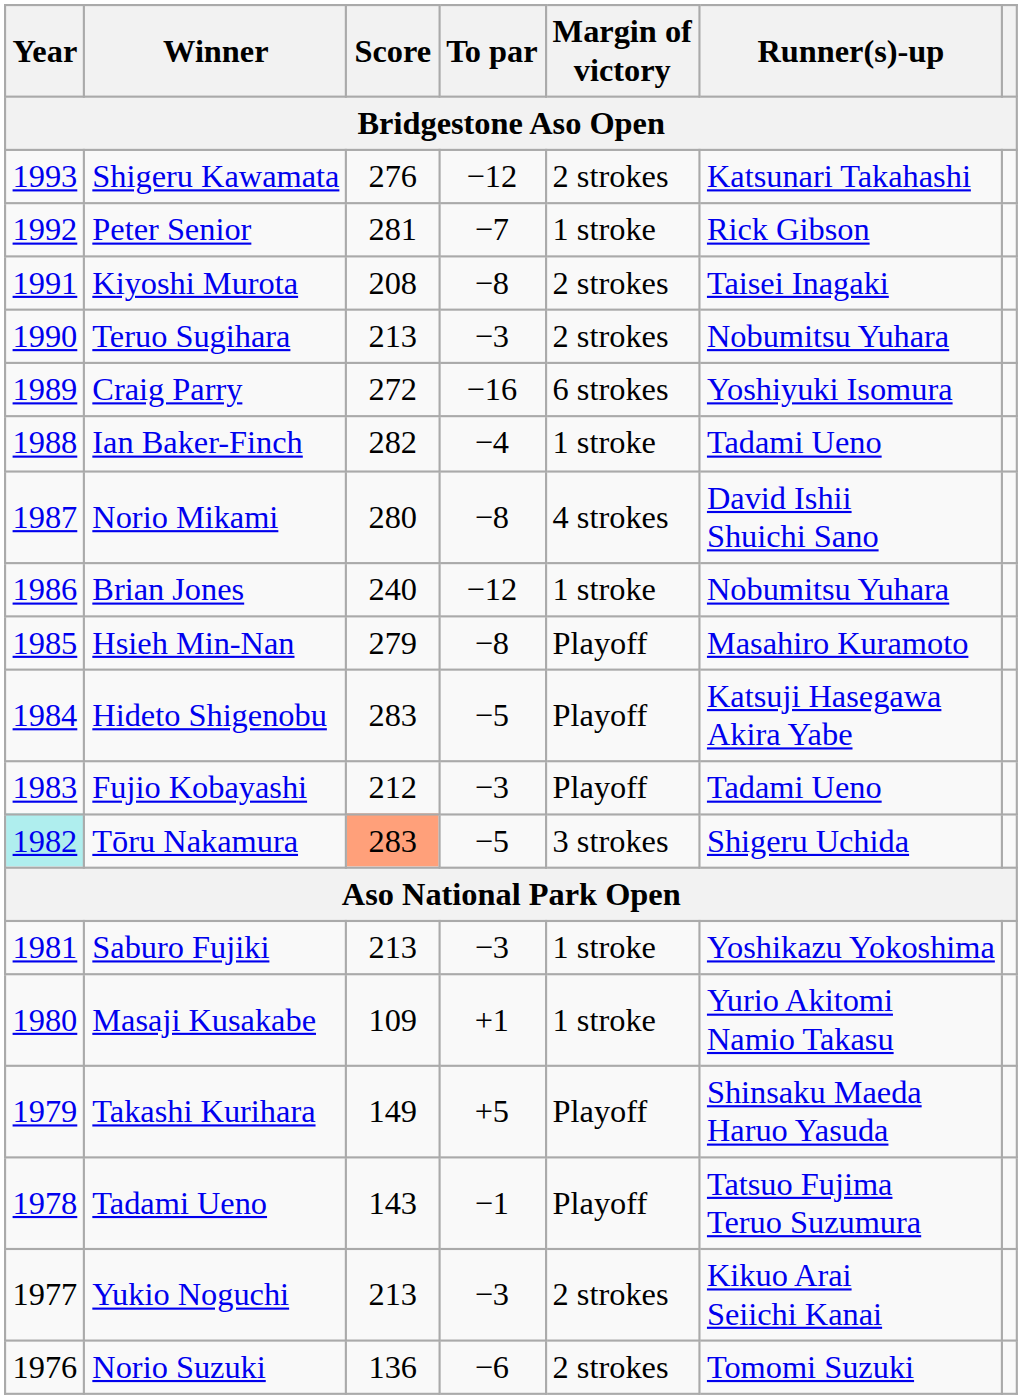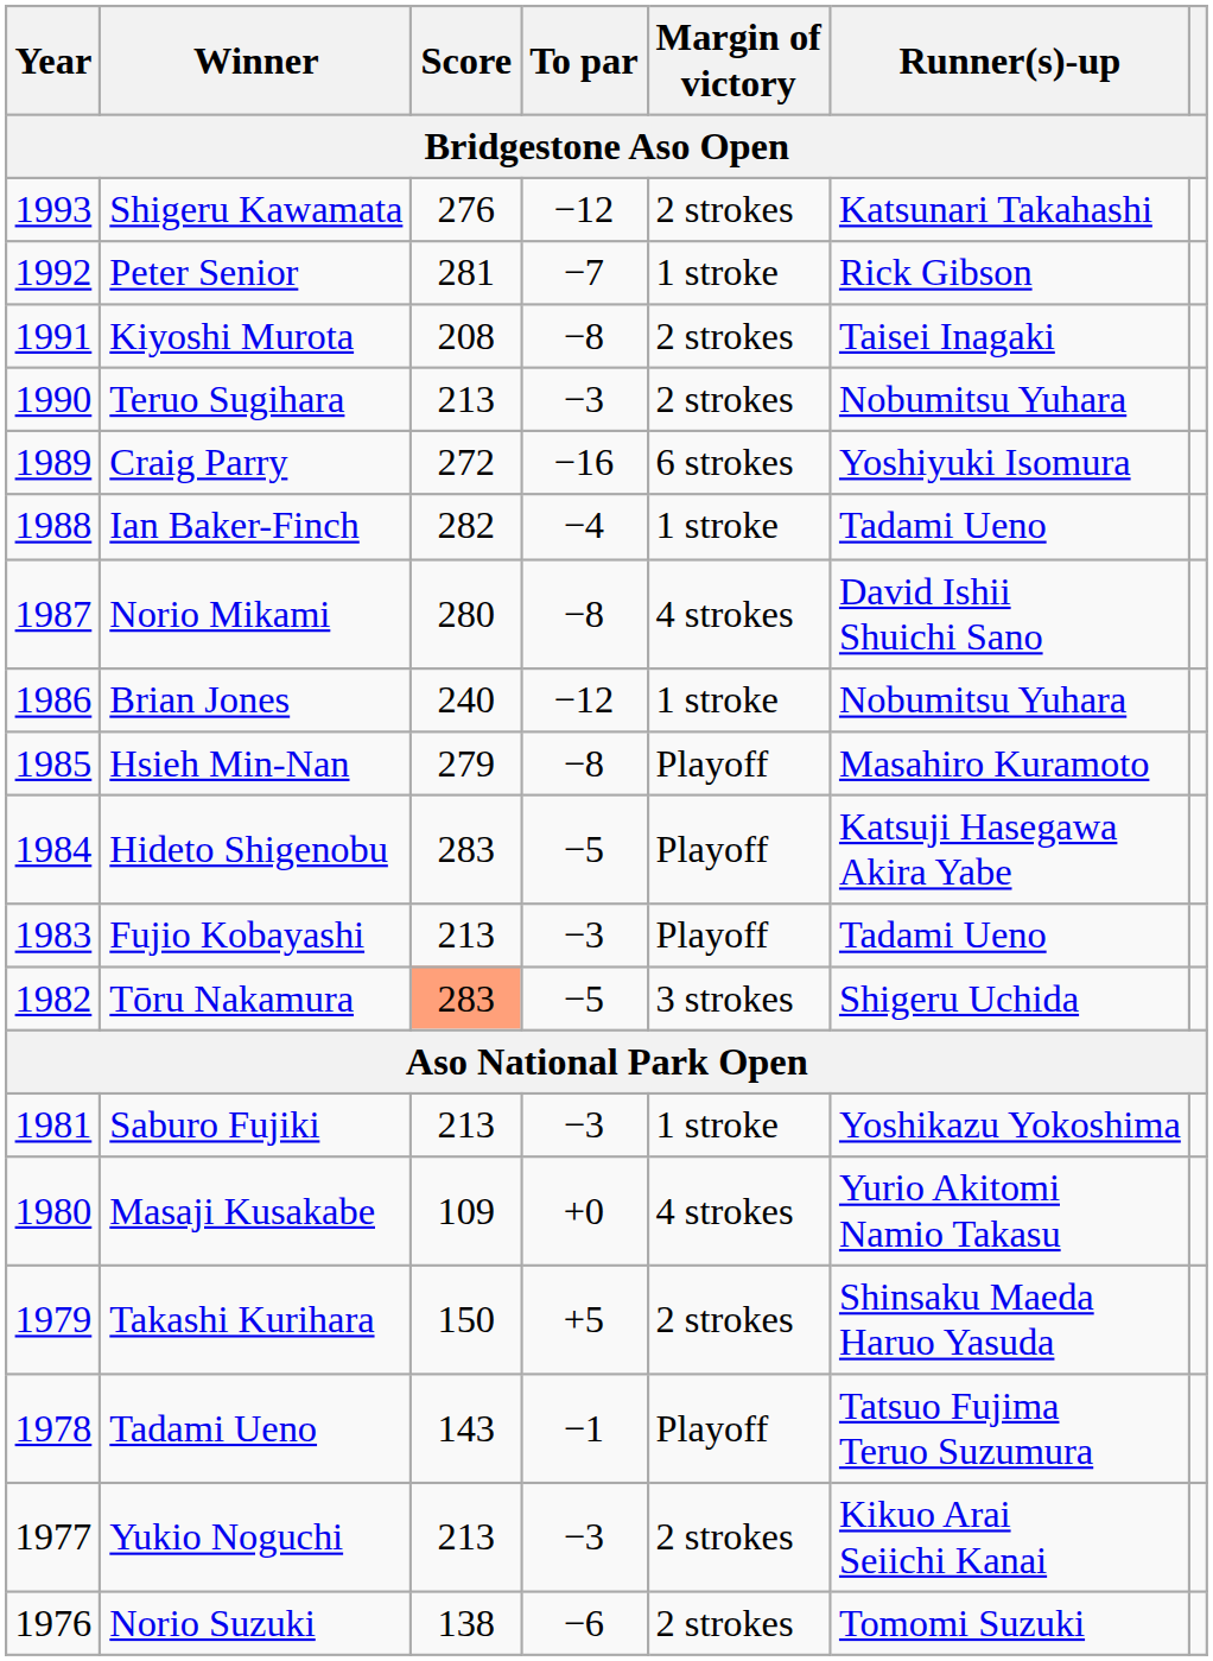Fujio Kobayashi | Score: 212 -> 213
Tōru Nakamura | Year: paleturquoise background -> no background
Masaji Kusakabe | To par: +1 -> +0
Masaji Kusakabe | Margin of victory: 1 stroke -> 4 strokes
Takashi Kurihara | Score: 149 -> 150
Takashi Kurihara | Margin of victory: Playoff -> 2 strokes
Norio Suzuki | Score: 136 -> 138
